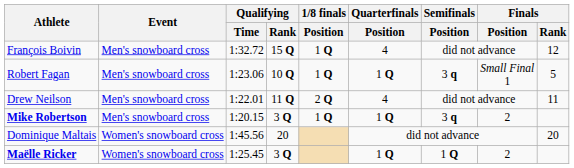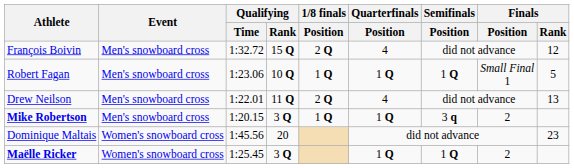François Boivin | 1/8 finals / Position: 1 Q -> 2 Q
Robert Fagan | Semifinals / Position: 3 q -> 1 Q
Drew Neilson | Finals / Rank: 11 -> 13
Dominique Maltais | Finals / Rank: 20 -> 23
